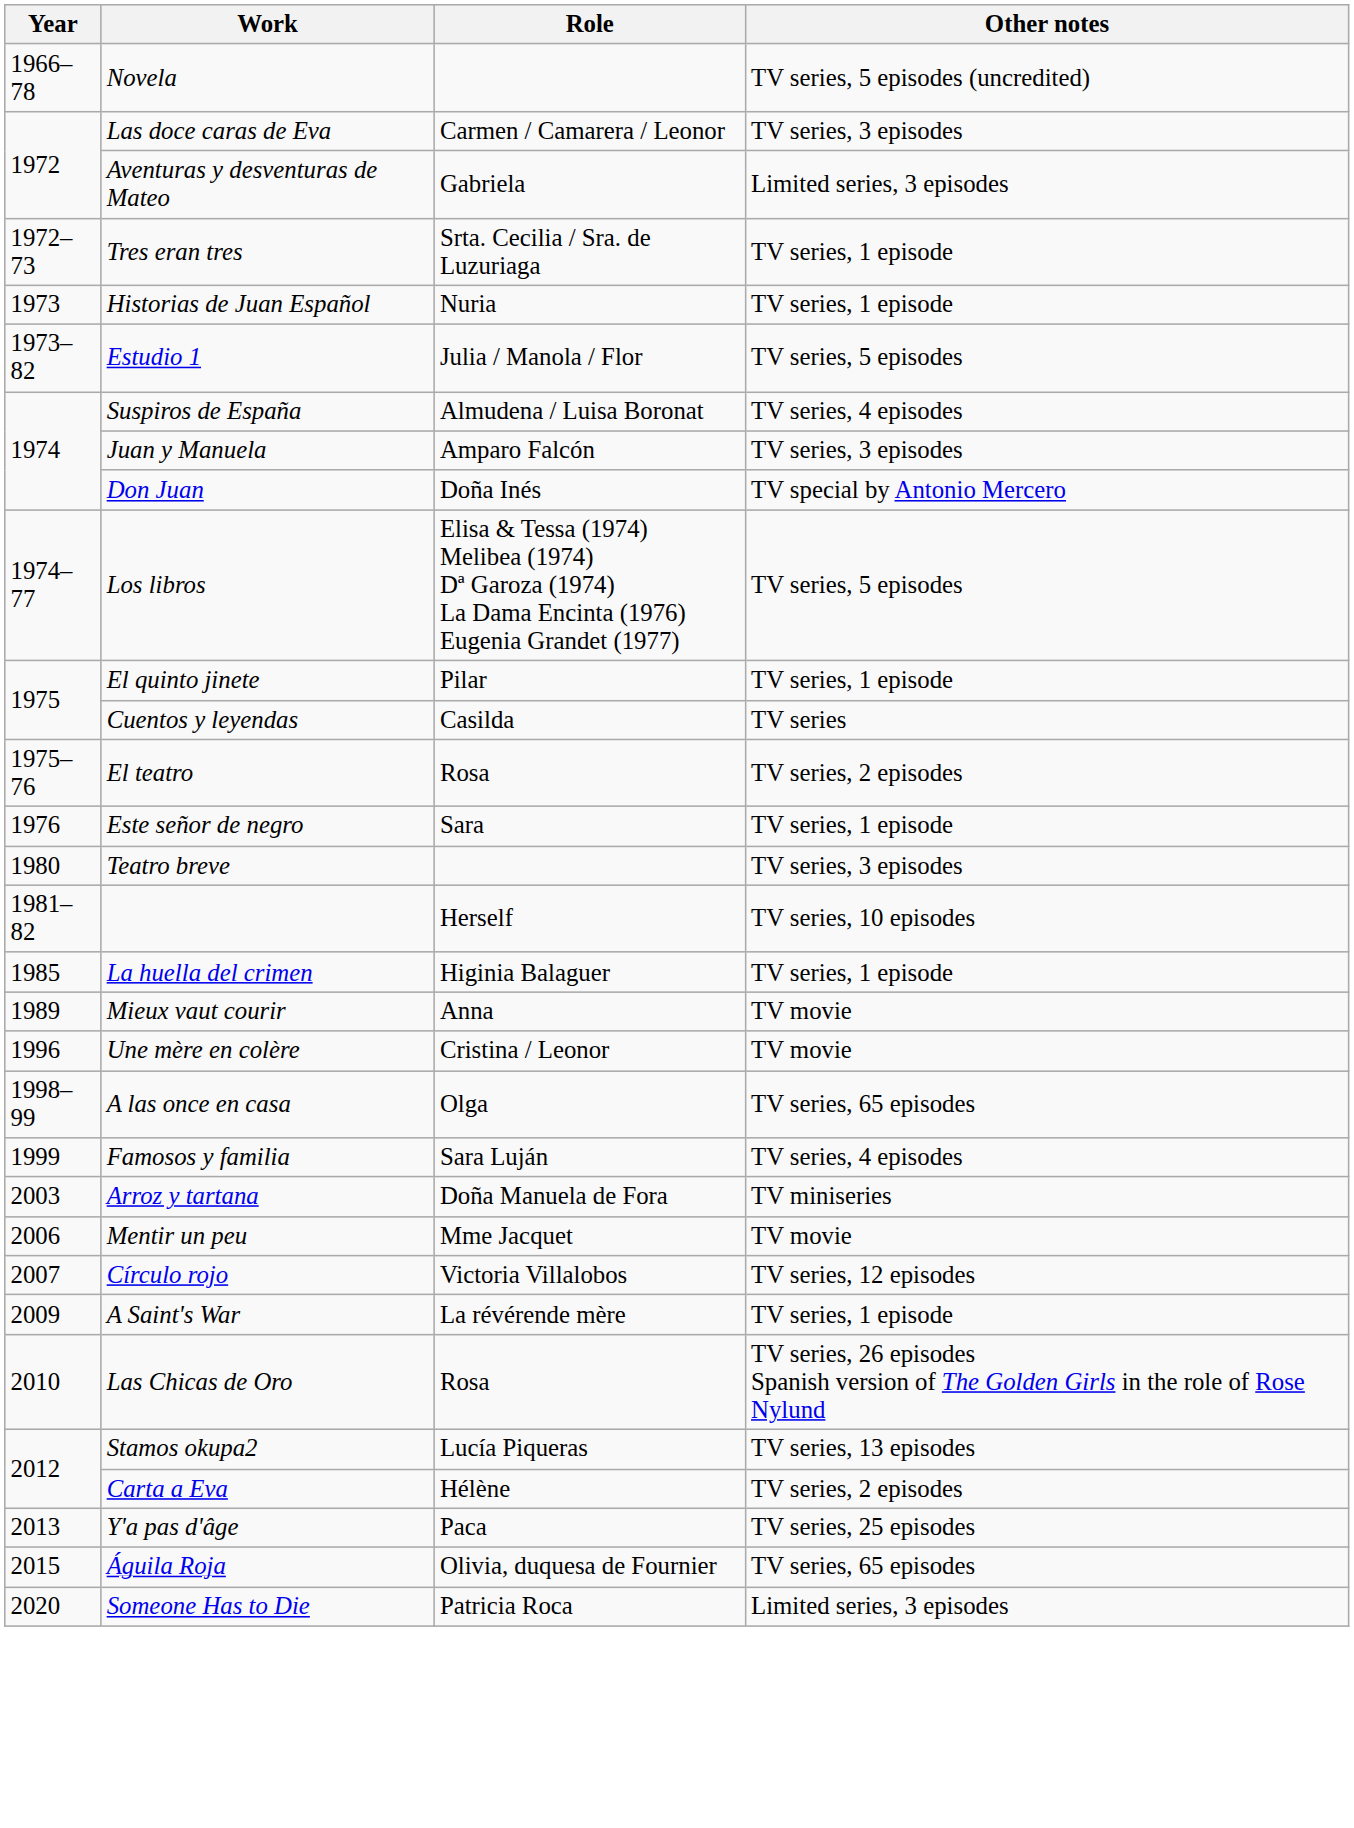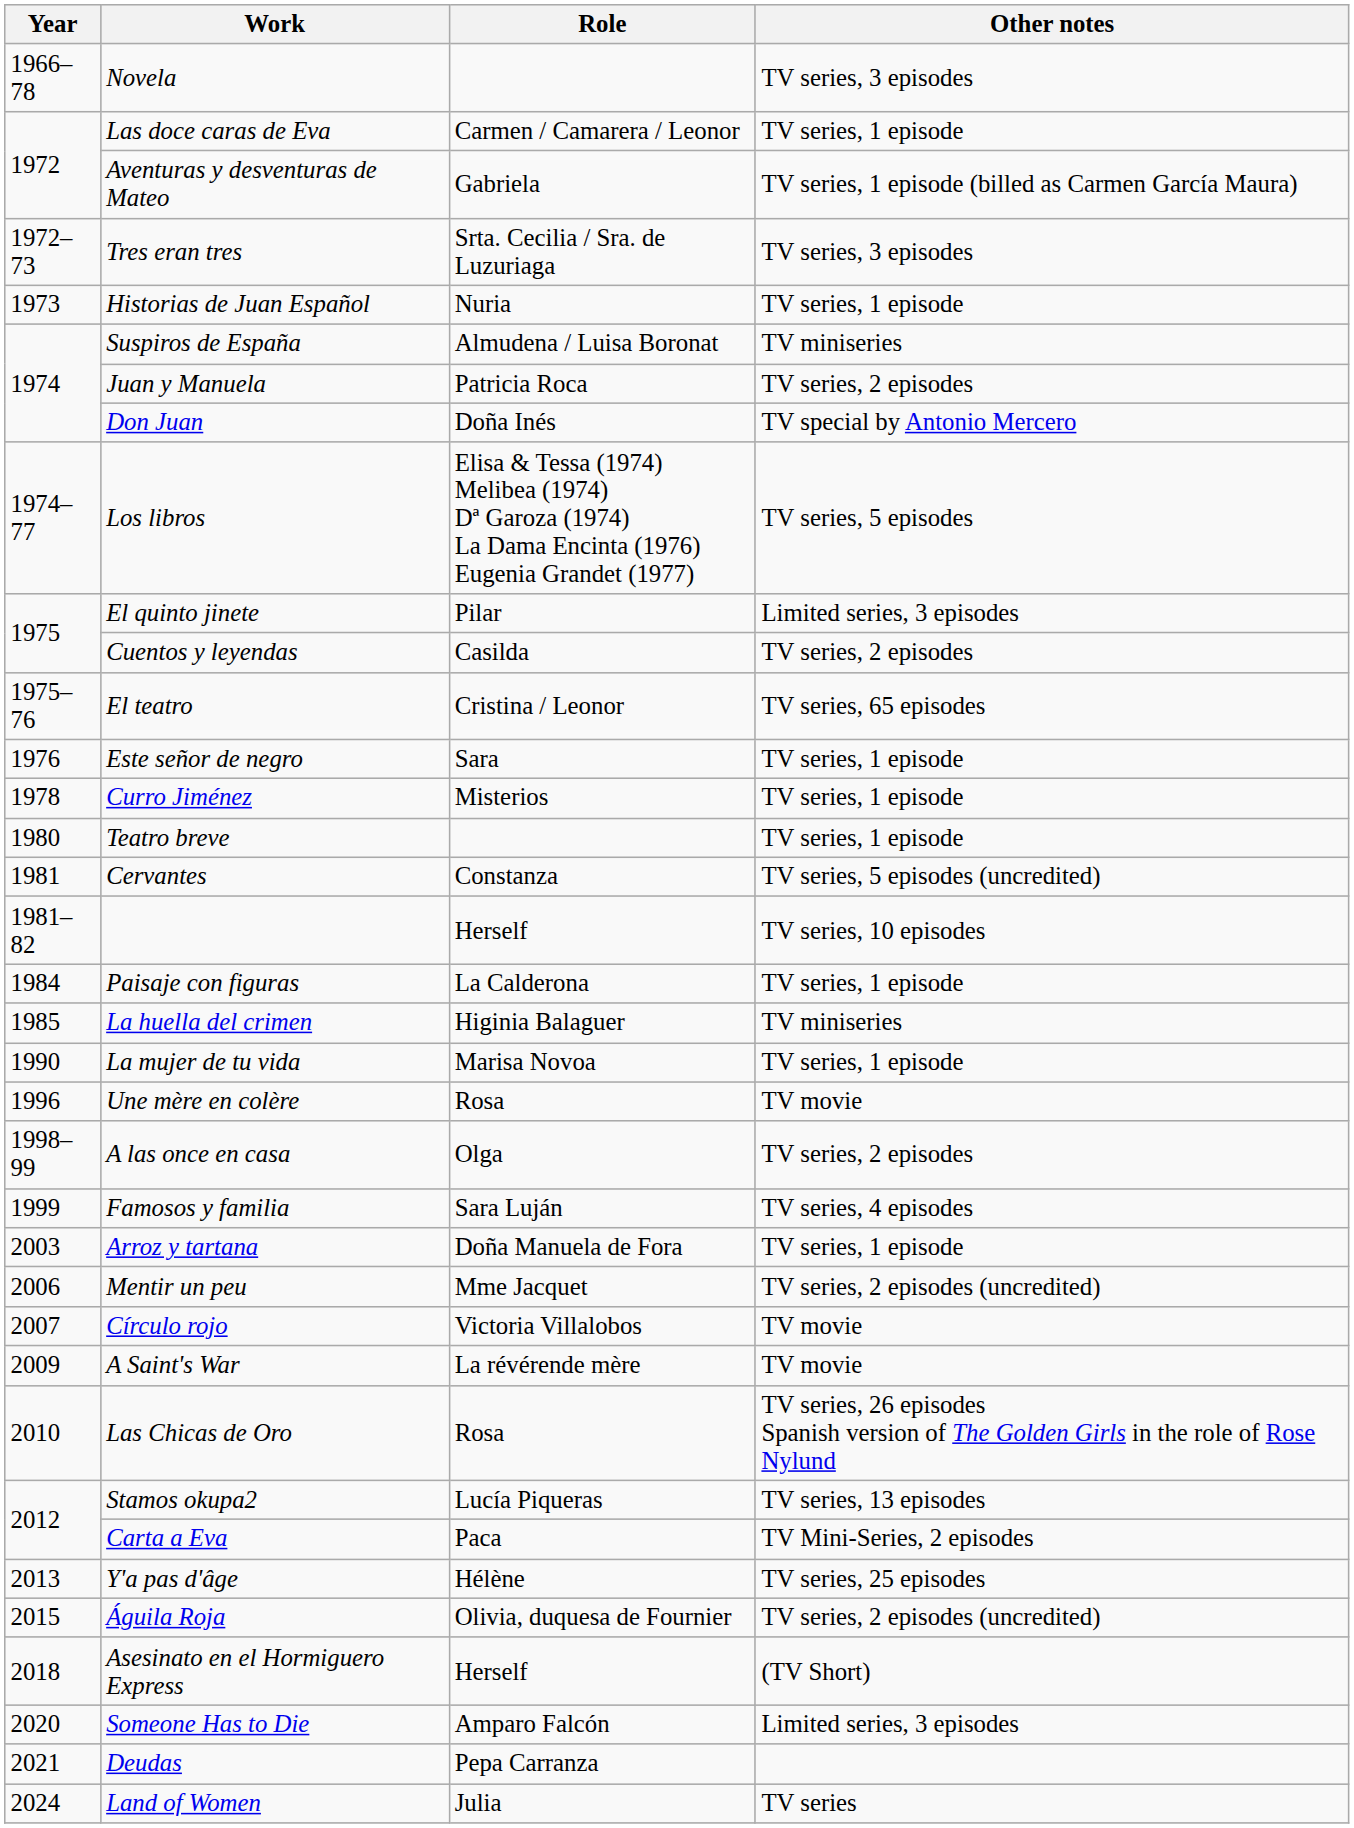Novela | Other notes: TV series, 5 episodes (uncredited) -> TV series, 3 episodes
Las doce caras de Eva | Other notes: TV series, 3 episodes -> TV series, 1 episode
Aventuras y desventuras de Mateo | Other notes: Limited series, 3 episodes -> TV series, 1 episode (billed as Carmen García Maura)
Tres eran tres | Other notes: TV series, 1 episode -> TV series, 3 episodes
- row: 1973–82 | Estudio 1 | Julia / Manola / Flor | TV series, 5 episodes
Suspiros de España | Other notes: TV series, 4 episodes -> TV miniseries
Juan y Manuela | Role: Amparo Falcón -> Patricia Roca
Juan y Manuela | Other notes: TV series, 3 episodes -> TV series, 2 episodes
El quinto jinete | Other notes: TV series, 1 episode -> Limited series, 3 episodes
Cuentos y leyendas | Other notes: TV series -> TV series, 2 episodes
El teatro | Role: Rosa -> Cristina / Leonor
El teatro | Other notes: TV series, 2 episodes -> TV series, 65 episodes
+ row: 1978 | Curro Jiménez | Misterios | TV series, 1 episode
Teatro breve | Other notes: TV series, 3 episodes -> TV series, 1 episode
+ row: 1981 | Cervantes | Constanza | TV series, 5 episodes (uncredited)
+ row: 1984 | Paisaje con figuras | La Calderona | TV series, 1 episode
La huella del crimen | Other notes: TV series, 1 episode -> TV miniseries
- row: 1989 | Mieux vaut courir | Anna | TV movie
+ row: 1990 | La mujer de tu vida | Marisa Novoa | TV series, 1 episode
Une mère en colère | Role: Cristina / Leonor -> Rosa
A las once en casa | Other notes: TV series, 65 episodes -> TV series, 2 episodes
Arroz y tartana | Other notes: TV miniseries -> TV series, 1 episode
Mentir un peu | Other notes: TV movie -> TV series, 2 episodes (uncredited)
Círculo rojo | Other notes: TV series, 12 episodes -> TV movie
A Saint's War | Other notes: TV series, 1 episode -> TV movie
Carta a Eva | Role: Hélène -> Paca
Carta a Eva | Other notes: TV series, 2 episodes -> TV Mini-Series, 2 episodes
Y'a pas d'âge | Role: Paca -> Hélène
Águila Roja | Other notes: TV series, 65 episodes -> TV series, 2 episodes (uncredited)
+ row: 2018 | Asesinato en el Hormiguero Express | Herself | (TV Short)
Someone Has to Die | Role: Patricia Roca -> Amparo Falcón
+ row: 2021 | Deudas | Pepa Carranza
+ row: 2024 | Land of Women | Julia | TV series
